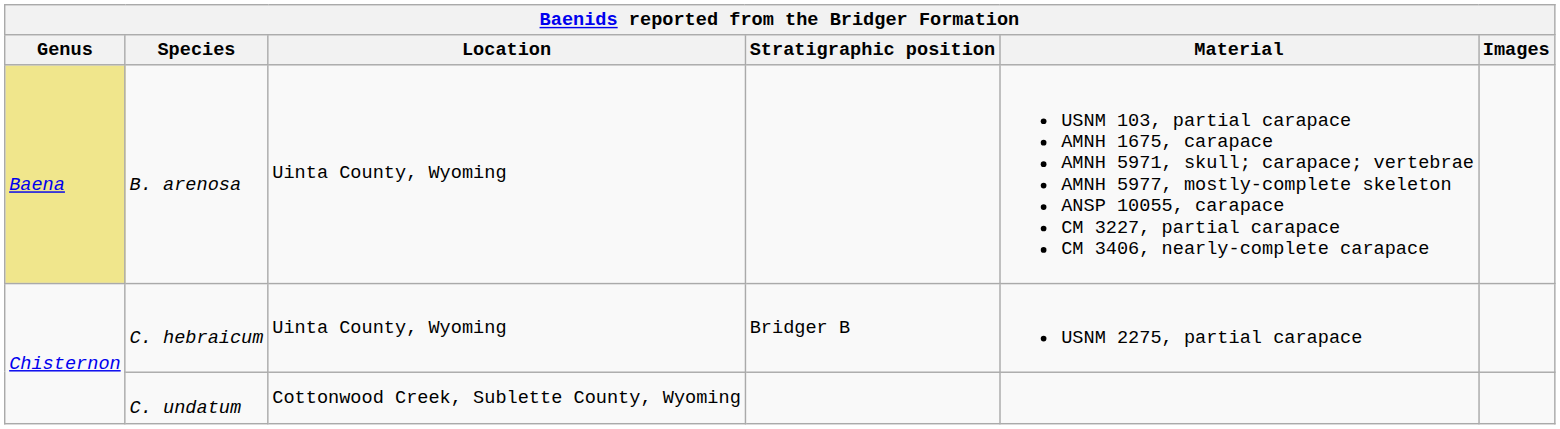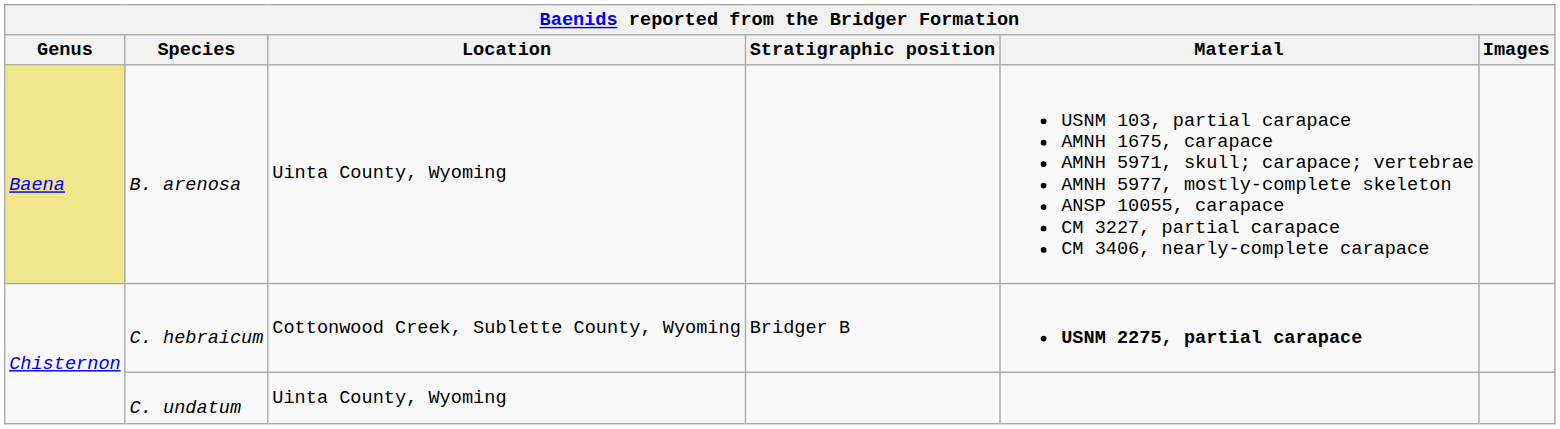C. hebraicum | Location: Uinta County, Wyoming -> Cottonwood Creek, Sublette County, Wyoming
C. hebraicum | Material: normal -> bold
C. undatum | Location: Cottonwood Creek, Sublette County, Wyoming -> Uinta County, Wyoming
